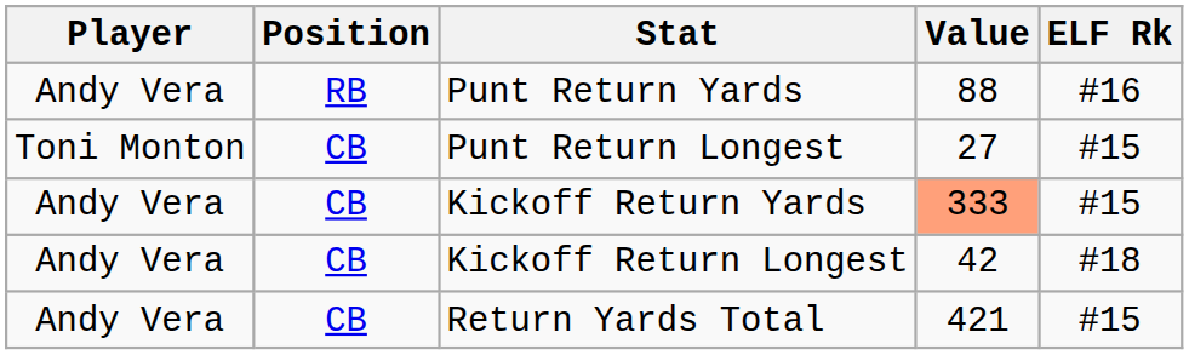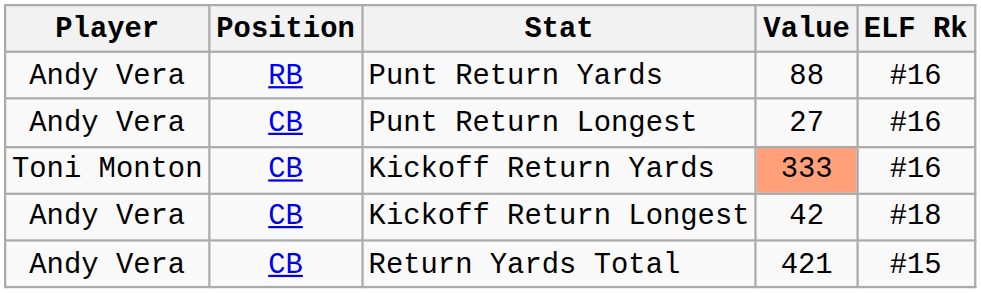Punt Return Longest | Player: Toni Monton -> Andy Vera
Punt Return Longest | ELF Rk: #15 -> #16
Kickoff Return Yards | Player: Andy Vera -> Toni Monton
Kickoff Return Yards | ELF Rk: #15 -> #16
